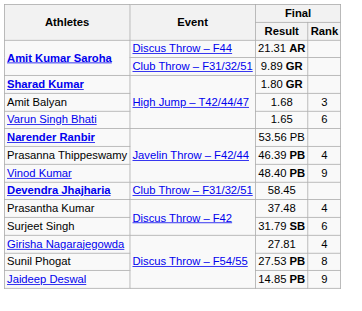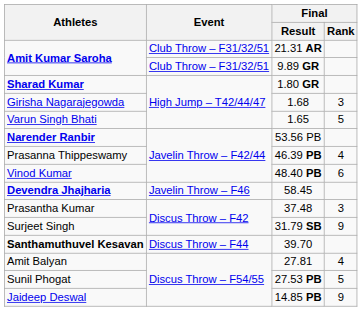21.31 AR | Event: Discus Throw – F44 -> Club Throw – F31/32/51
1.68 | Athletes: Amit Balyan -> Girisha Nagarajegowda
1.65 | Final / Rank: 6 -> 5
48.40 PB | Final / Rank: 9 -> 6
58.45 | Event: Club Throw – F31/32/51 -> Javelin Throw – F46
37.48 | Final / Rank: 4 -> 3
31.79 SB | Final / Rank: 6 -> 9
+ row: Santhamuthuvel Kesavan | Discus Throw – F44 | 39.70
27.81 | Athletes: Girisha Nagarajegowda -> Amit Balyan
27.53 PB | Final / Rank: 8 -> 5
